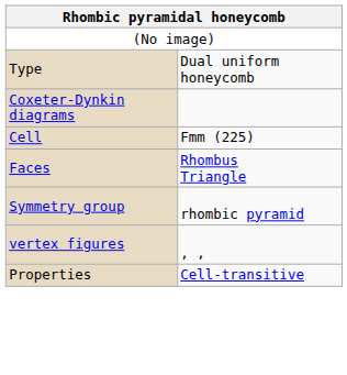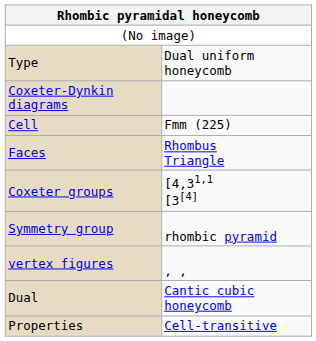+ row: Coxeter groups | [4,31,1 [3[4]
+ row: Dual | Cantic cubic honeycomb
